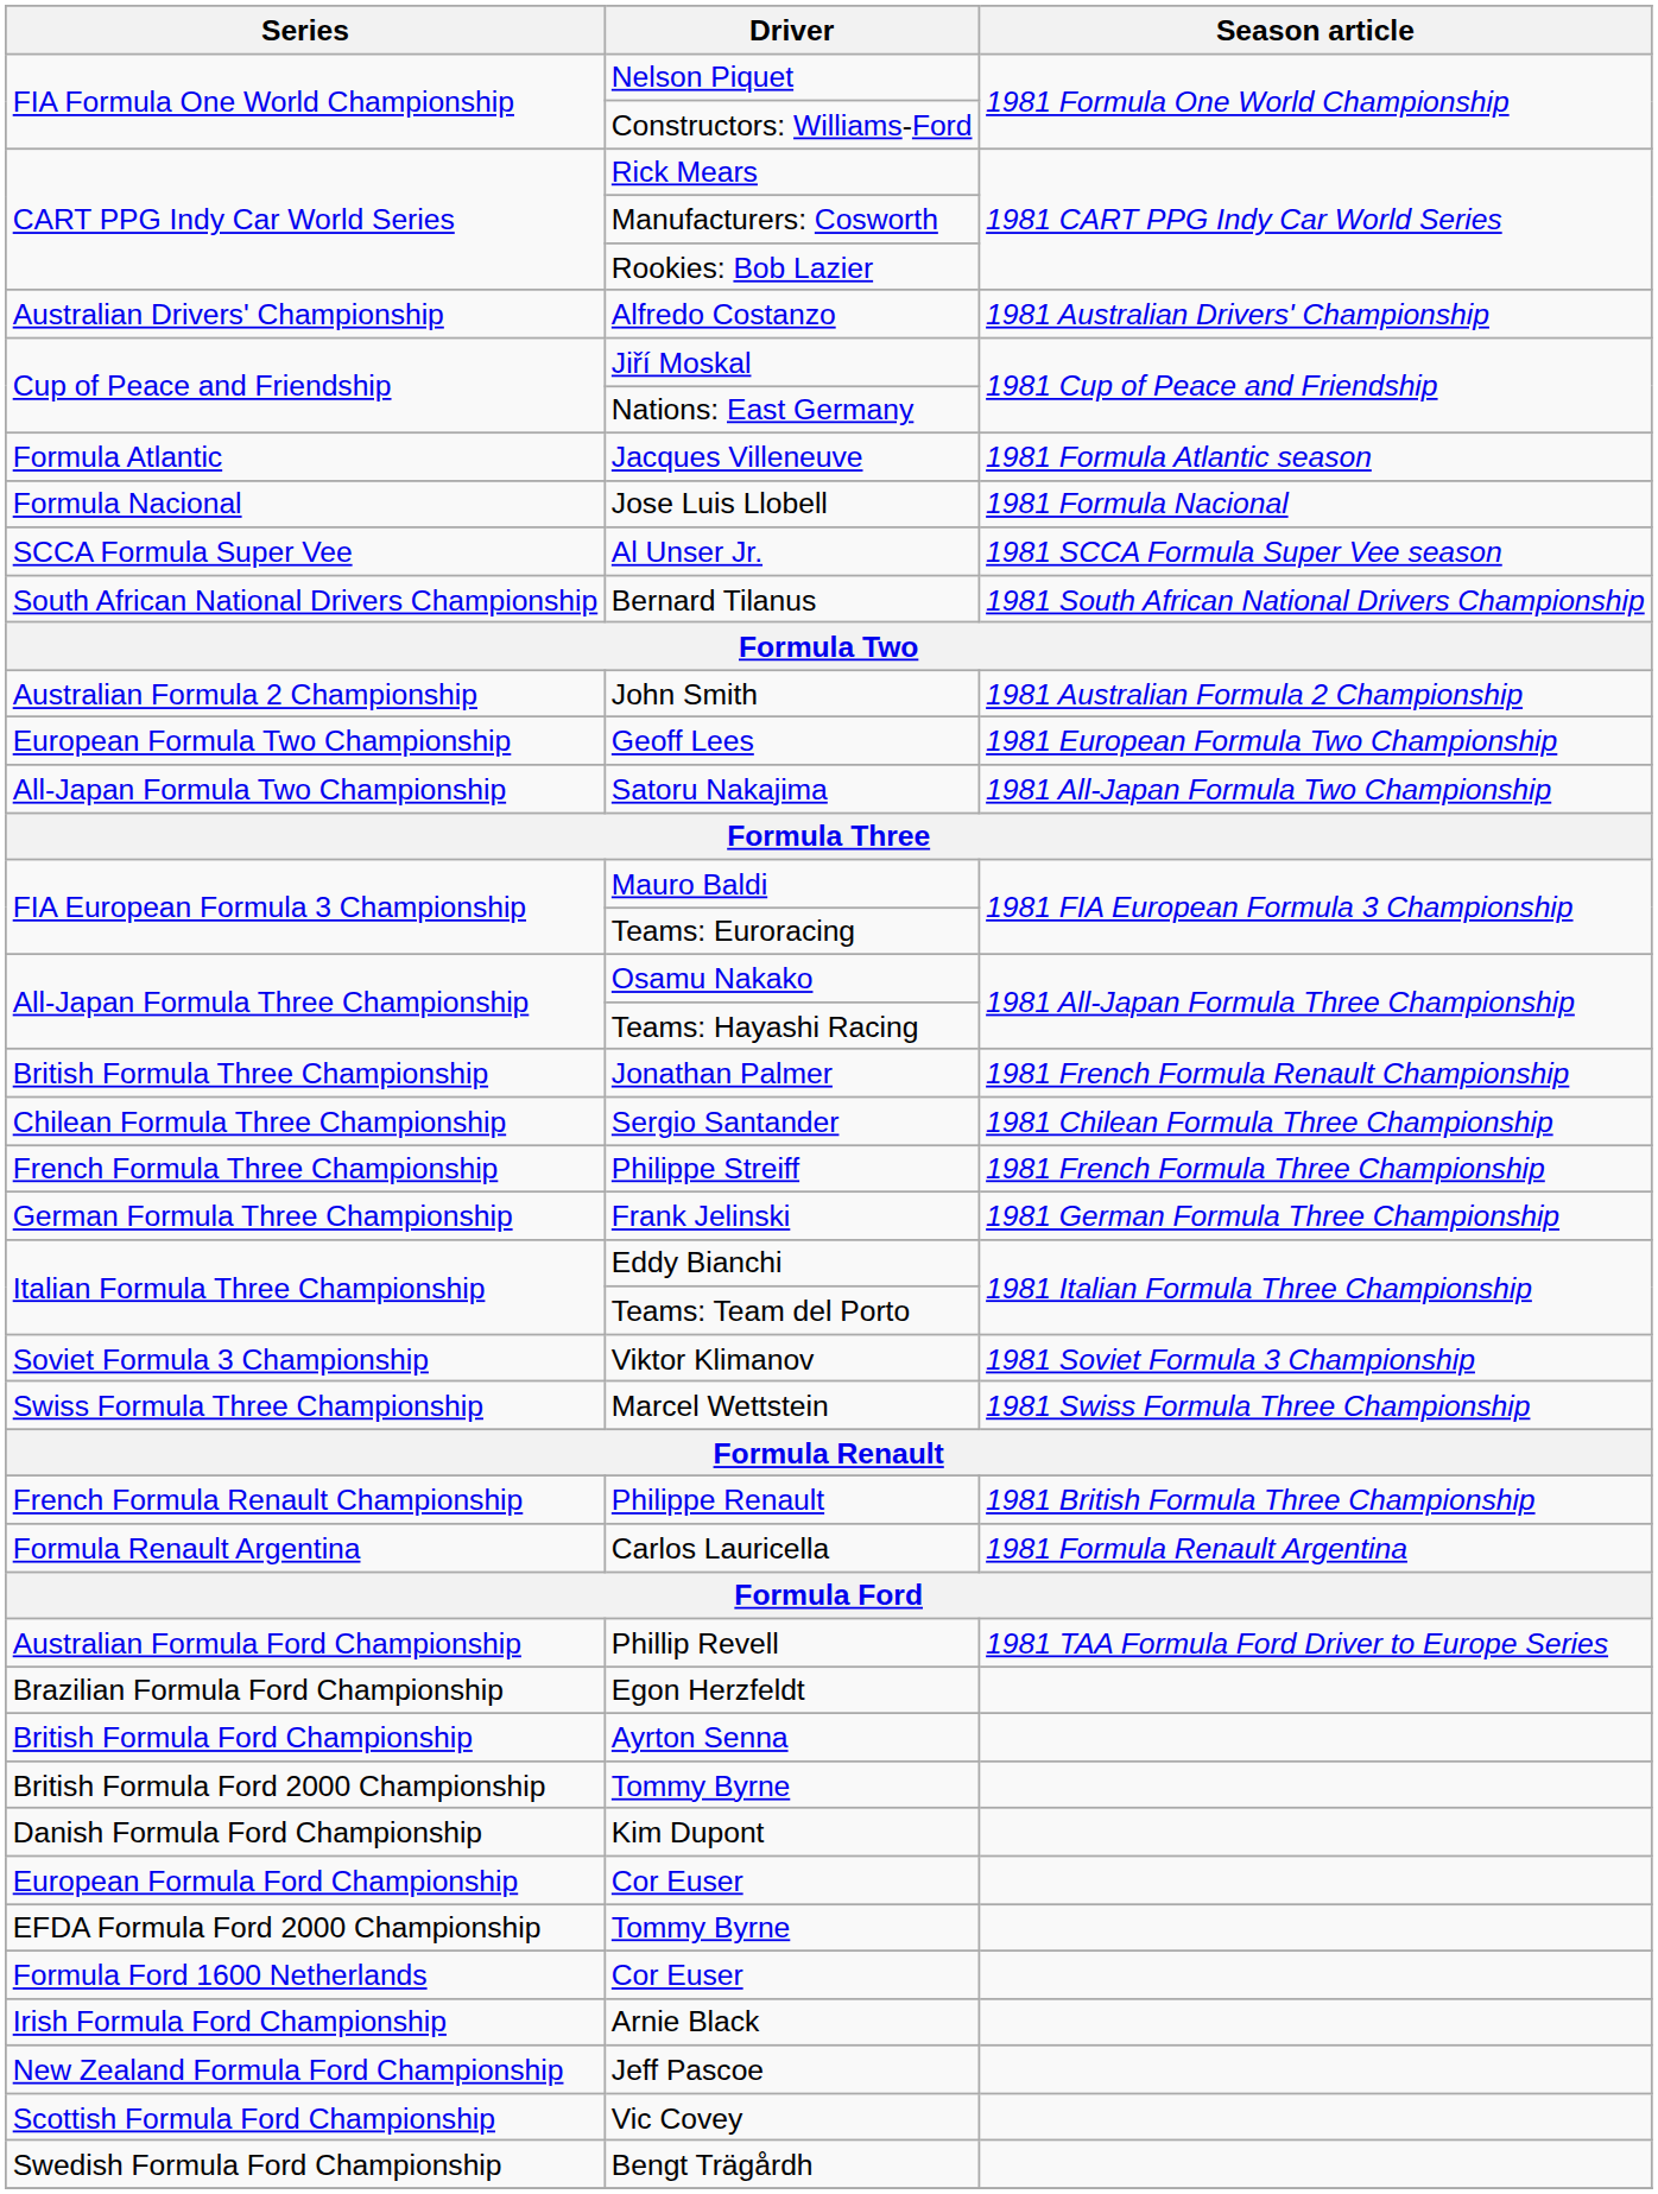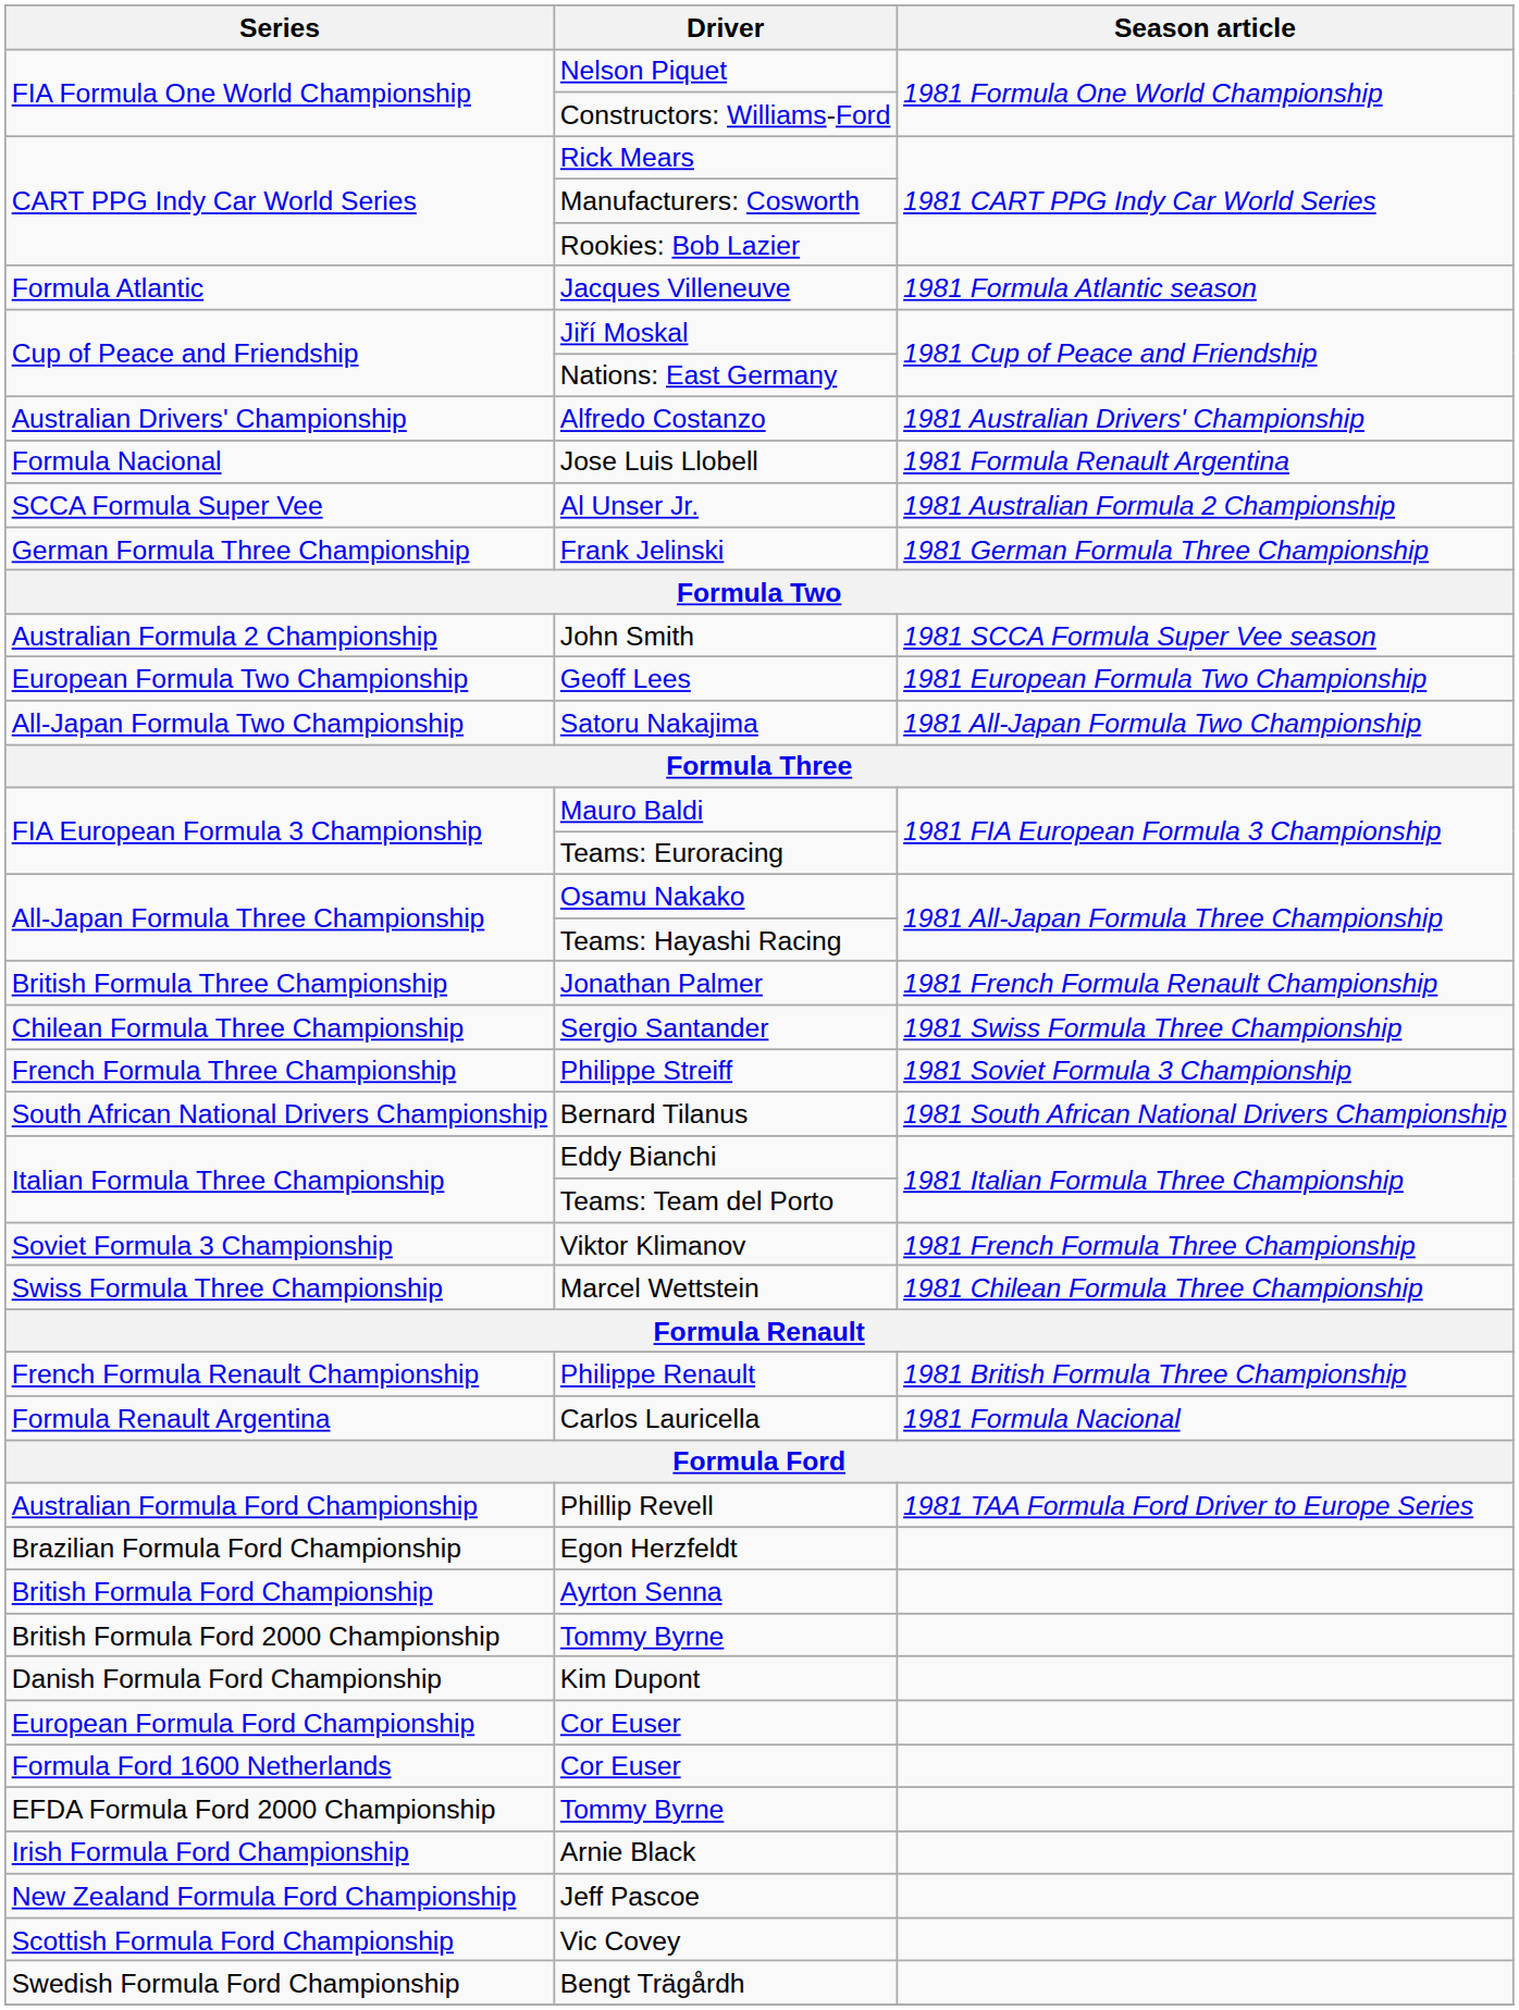rows swapped: Alfredo Costanzo <-> Jacques Villeneuve
Jose Luis Llobell | Season article: 1981 Formula Nacional -> 1981 Formula Renault Argentina
Al Unser Jr. | Season article: 1981 SCCA Formula Super Vee season -> 1981 Australian Formula 2 Championship
rows swapped: Bernard Tilanus <-> Frank Jelinski
John Smith | Season article: 1981 Australian Formula 2 Championship -> 1981 SCCA Formula Super Vee season
Sergio Santander | Season article: 1981 Chilean Formula Three Championship -> 1981 Swiss Formula Three Championship
Philippe Streiff | Season article: 1981 French Formula Three Championship -> 1981 Soviet Formula 3 Championship
Viktor Klimanov | Season article: 1981 Soviet Formula 3 Championship -> 1981 French Formula Three Championship
Marcel Wettstein | Season article: 1981 Swiss Formula Three Championship -> 1981 Chilean Formula Three Championship
Carlos Lauricella | Season article: 1981 Formula Renault Argentina -> 1981 Formula Nacional
rows swapped: Formula Ford 1600 Netherlands / Cor Euser <-> EFDA Formula Ford 2000 Championship / Tommy Byrne
